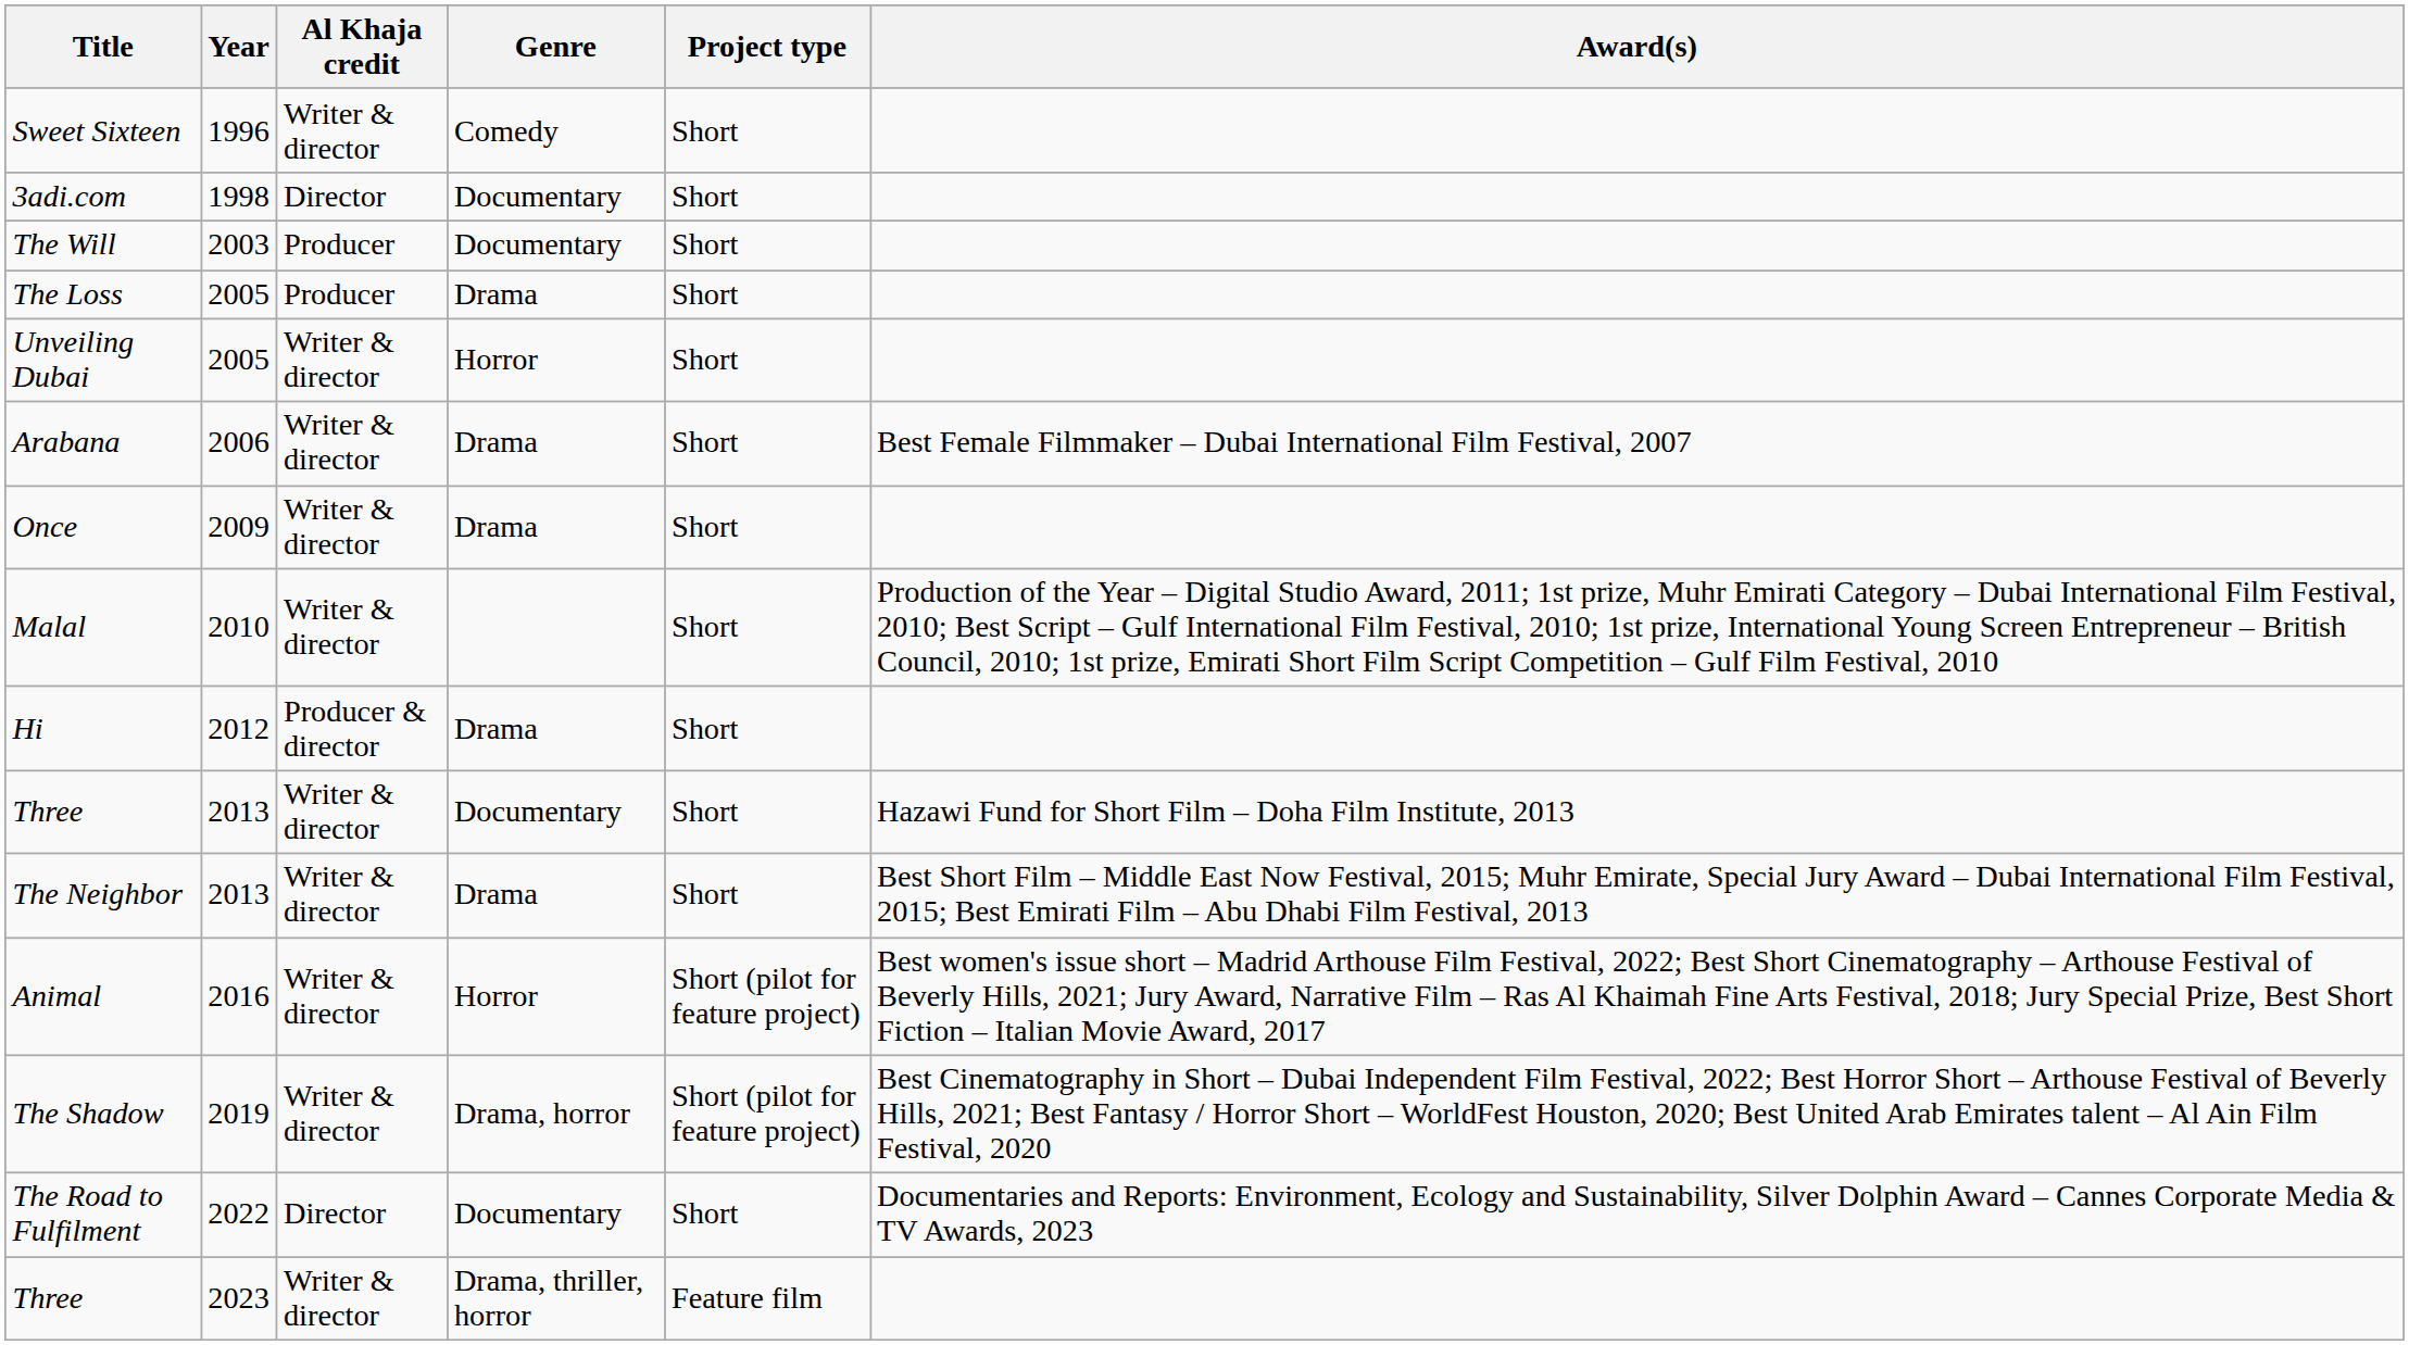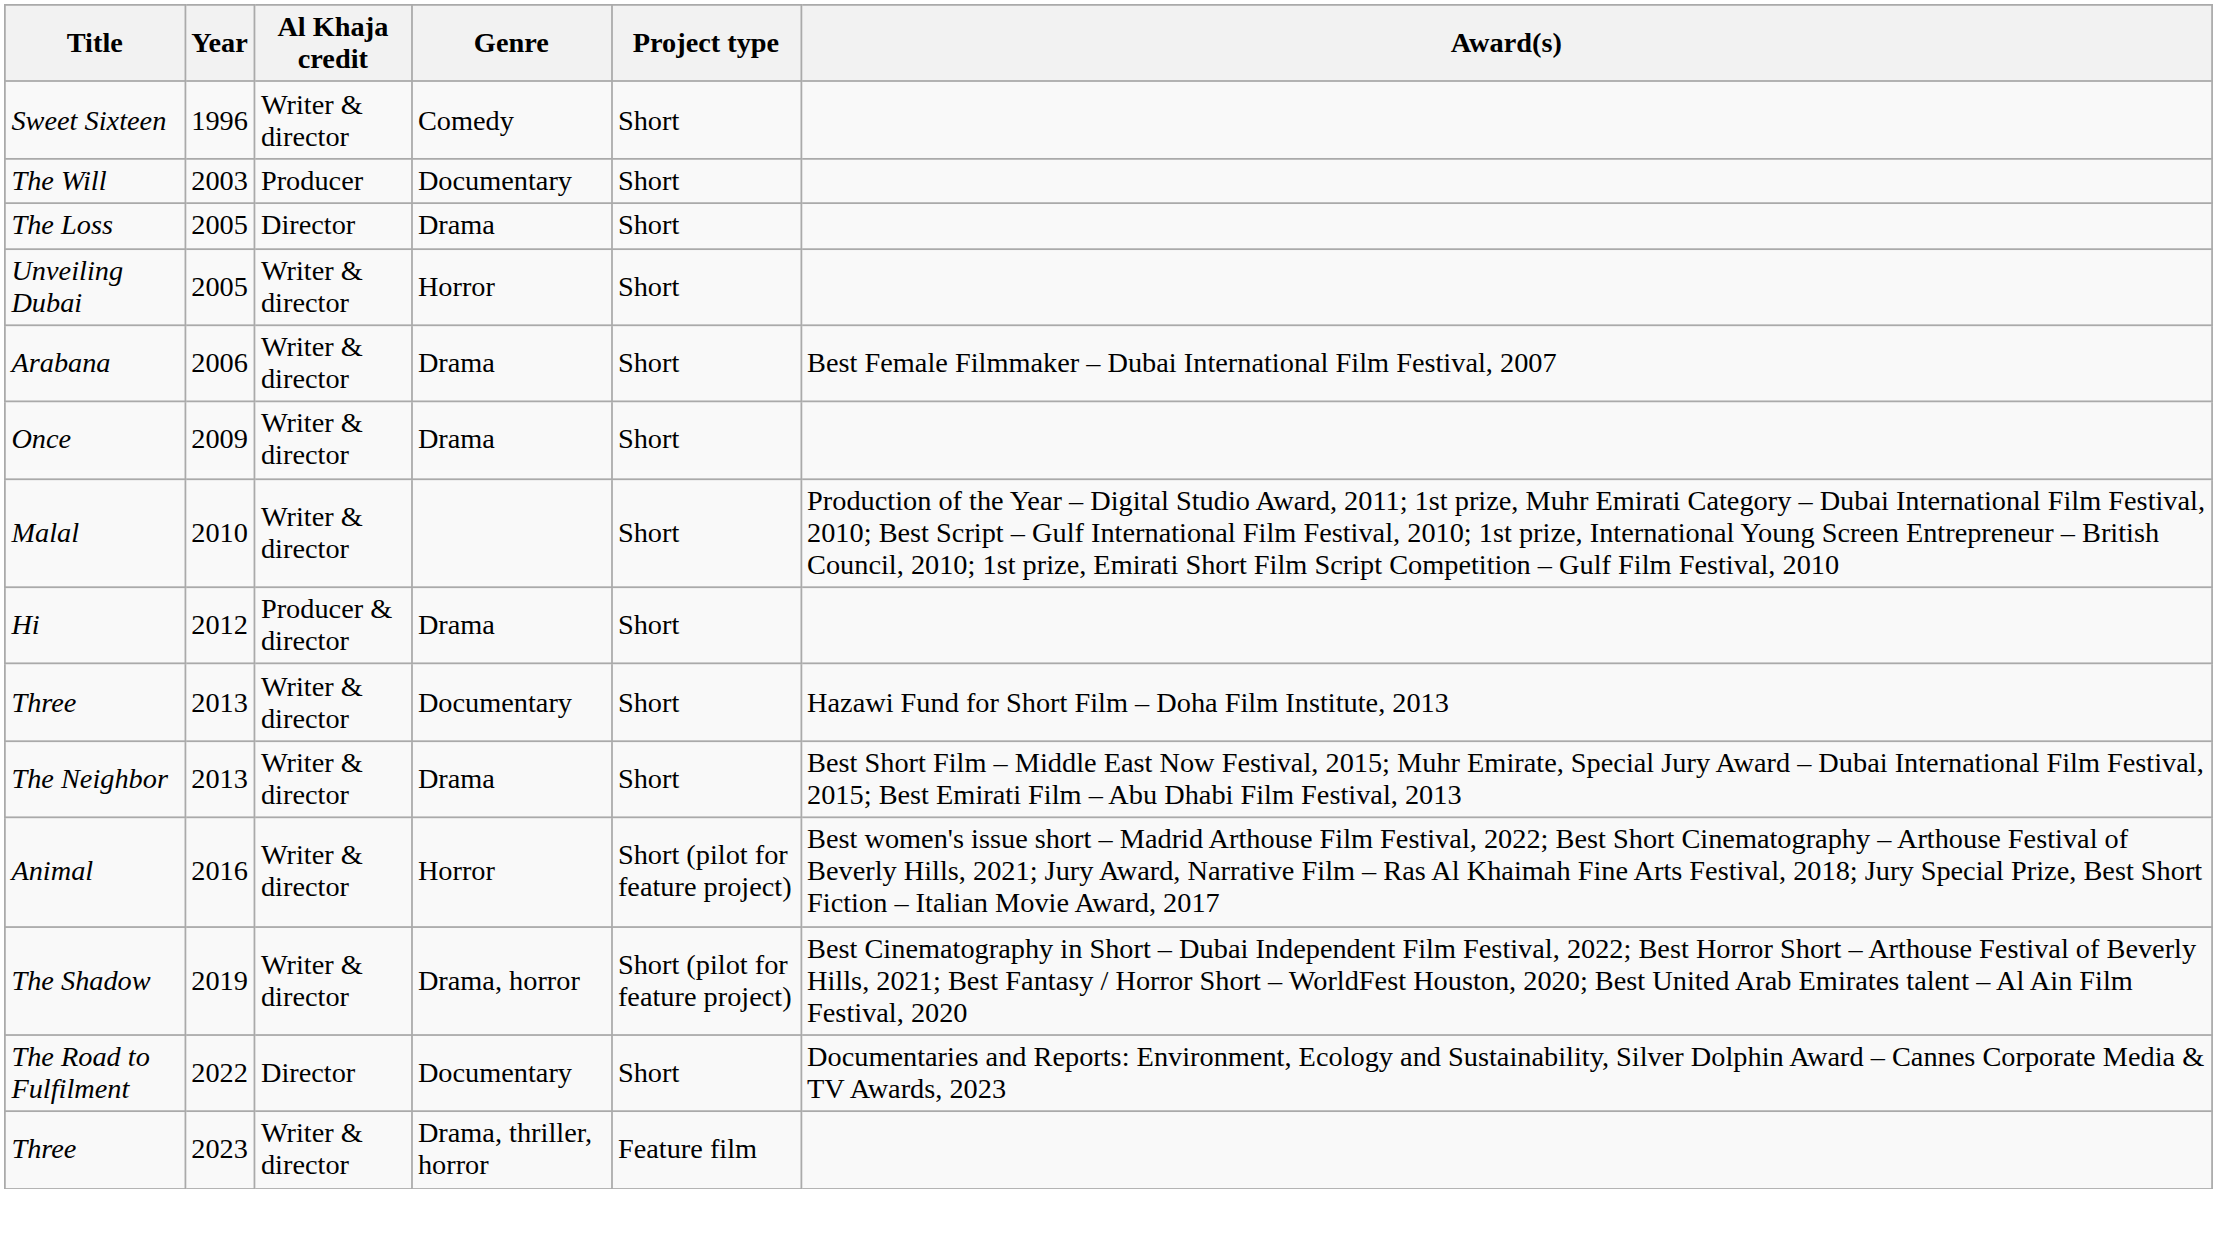- row: 3adi.com | 1998 | Director | Documentary | Short
The Loss | Al Khaja credit: Producer -> Director
